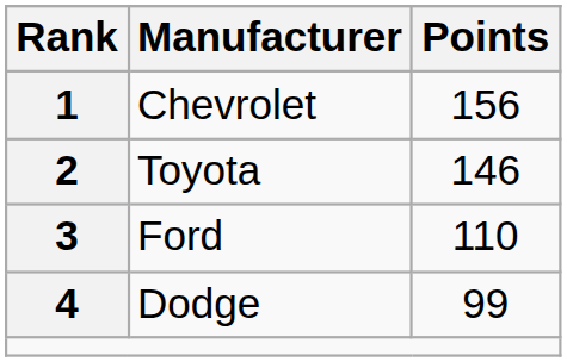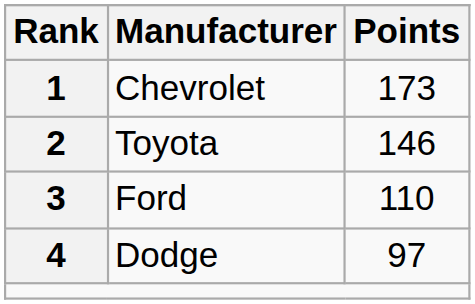Chevrolet | Points: 156 -> 173
Dodge | Points: 99 -> 97
